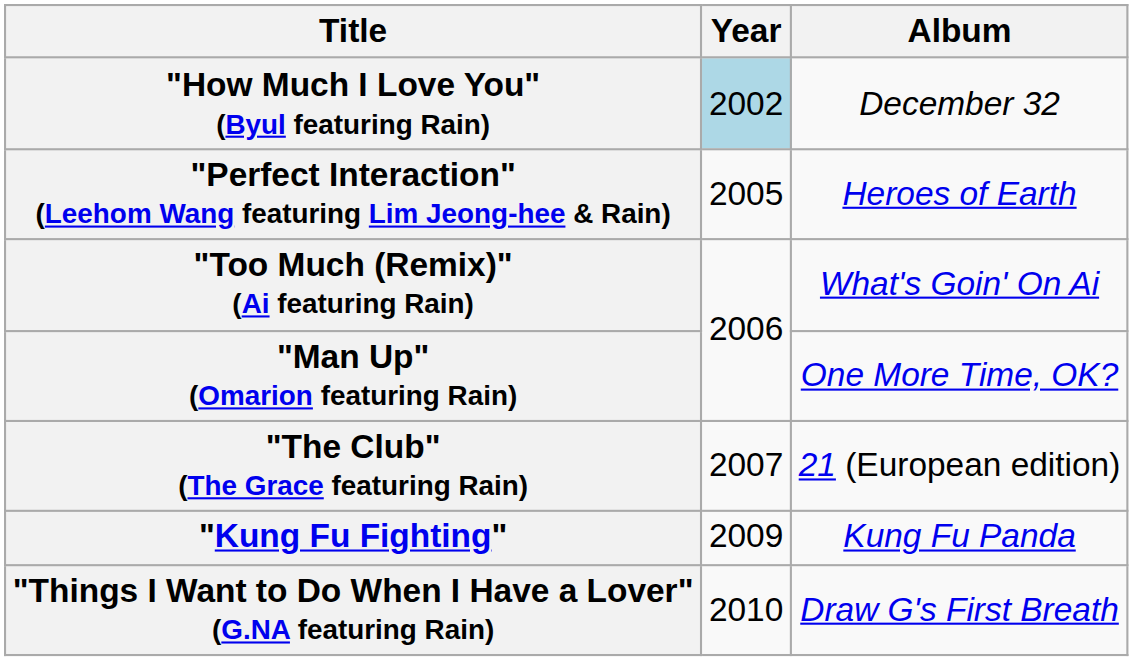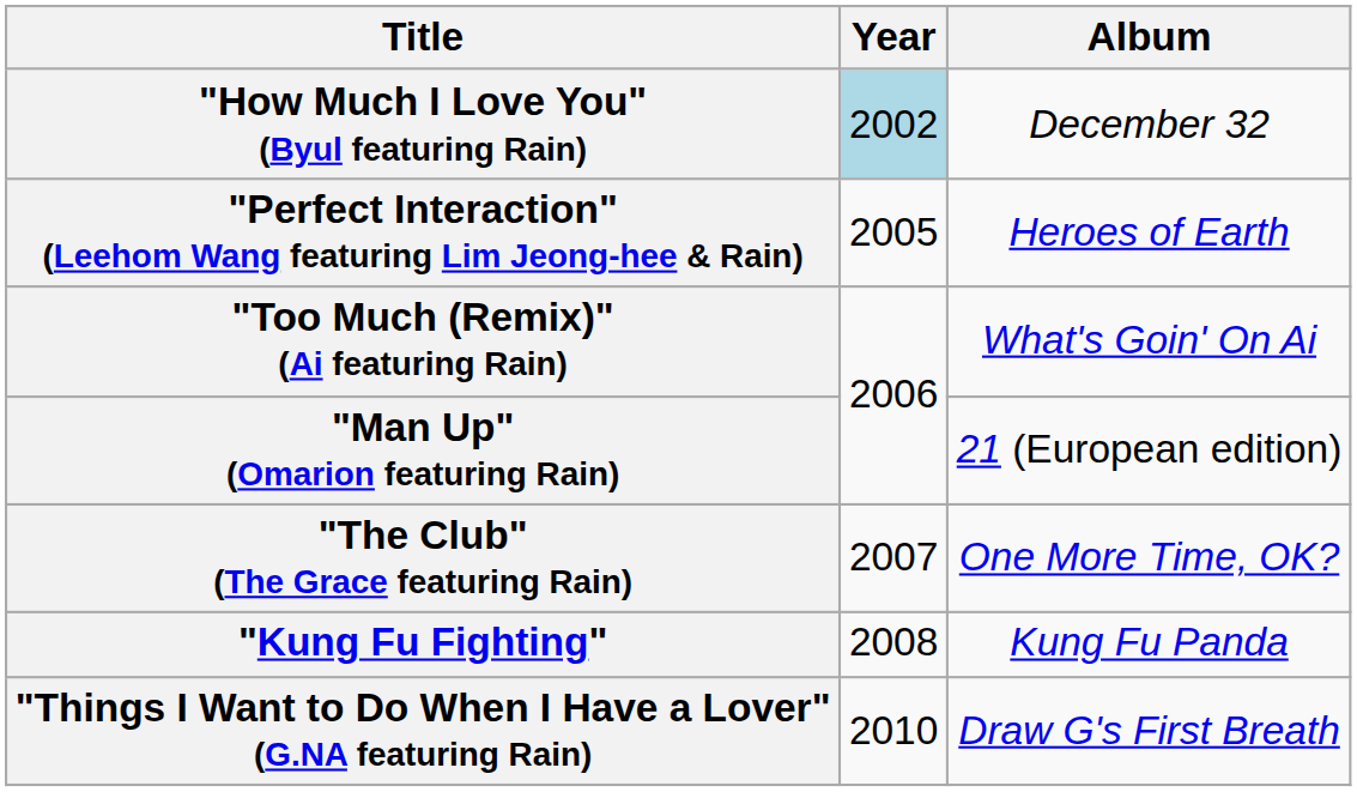"Man Up" (Omarion featuring Rain) | Album: One More Time, OK? -> 21 (European edition)
"The Club" (The Grace featuring Rain) | Album: 21 (European edition) -> One More Time, OK?
"Kung Fu Fighting" | Year: 2009 -> 2008
